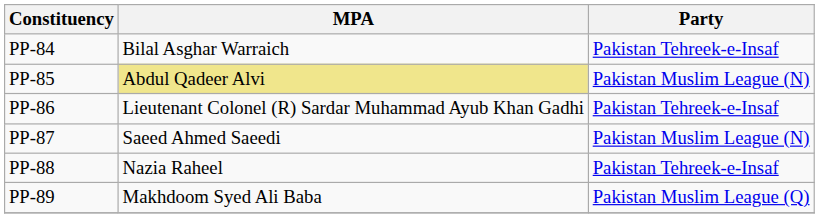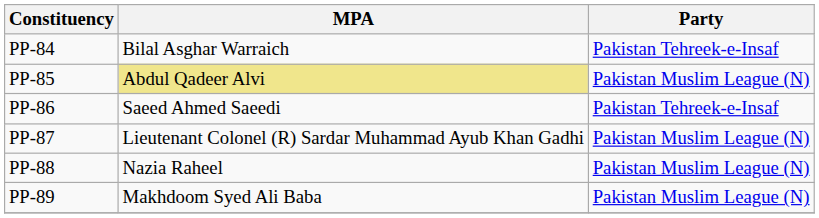PP-86 | MPA: Lieutenant Colonel (R) Sardar Muhammad Ayub Khan Gadhi -> Saeed Ahmed Saeedi
PP-87 | MPA: Saeed Ahmed Saeedi -> Lieutenant Colonel (R) Sardar Muhammad Ayub Khan Gadhi
PP-88 | Party: Pakistan Tehreek-e-Insaf -> Pakistan Muslim League (N)
PP-89 | Party: Pakistan Muslim League (Q) -> Pakistan Muslim League (N)
